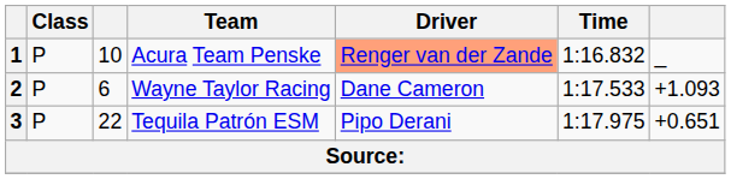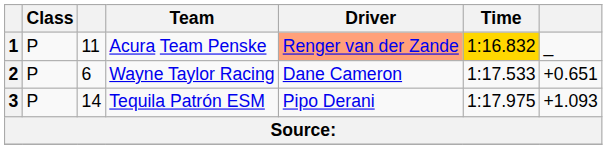1 | column 3: 10 -> 11
1 | Time: no background -> gold background
2 | column 7: +1.093 -> +0.651
3 | column 3: 22 -> 14
3 | column 7: +0.651 -> +1.093
